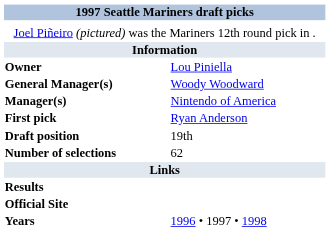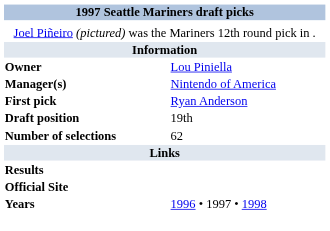- row: General Manager(s) | Woody Woodward
